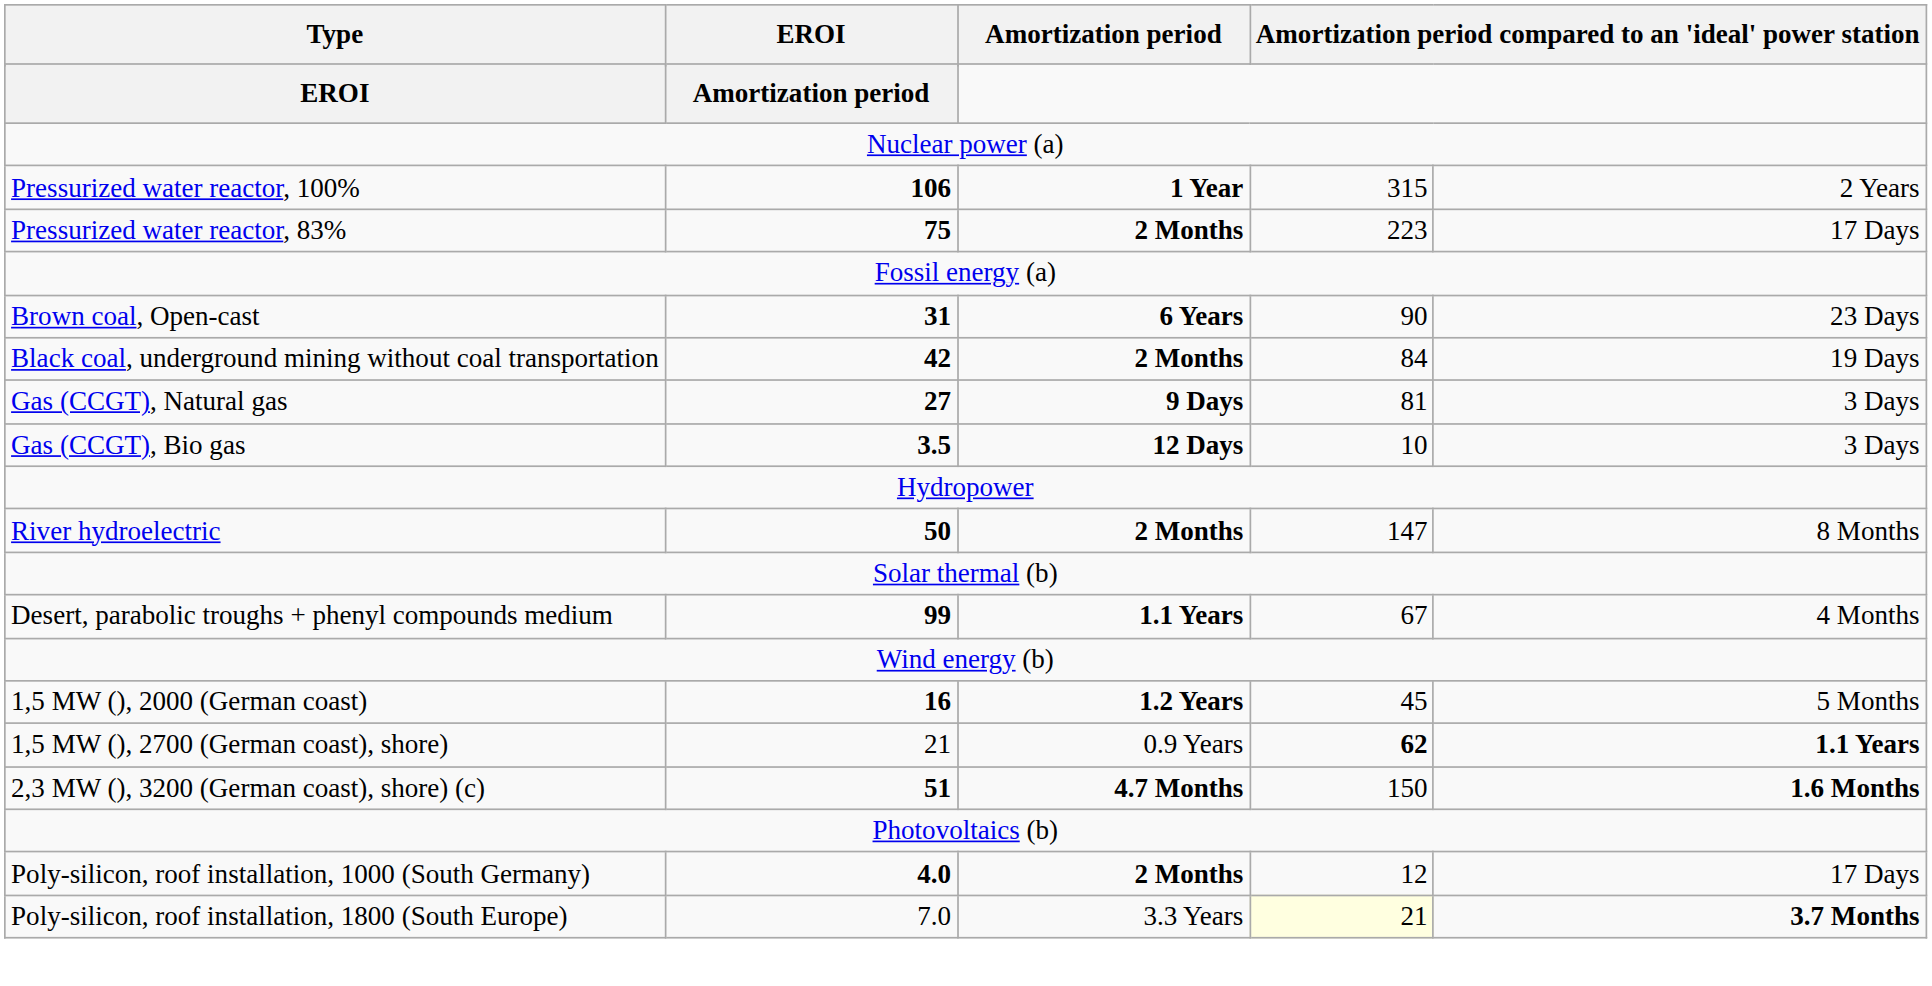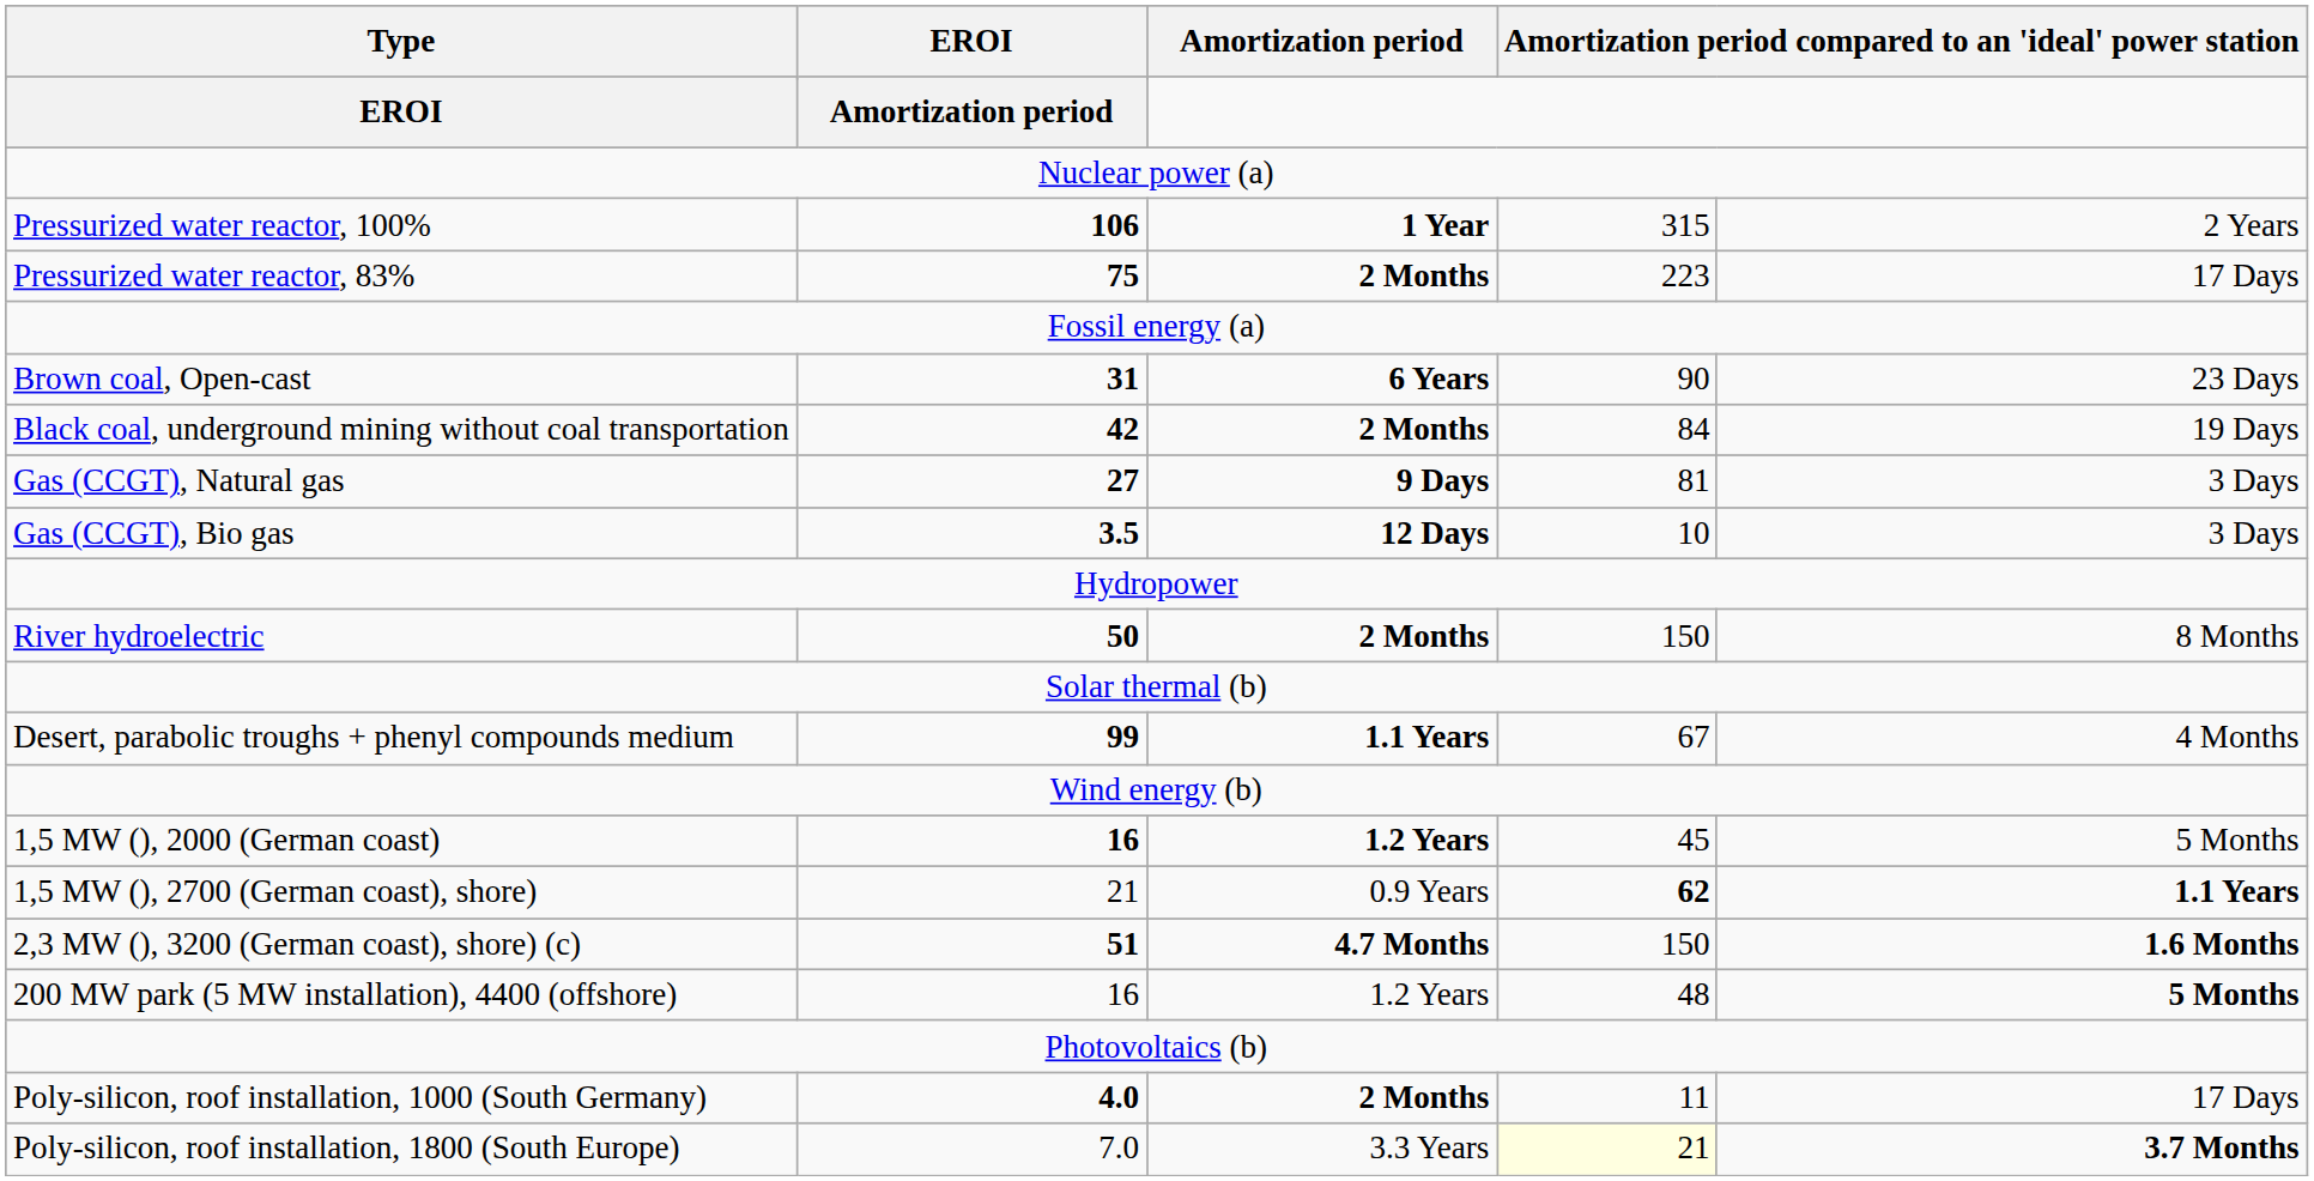River hydroelectric | column 4: 147 -> 150
+ row: 200 MW park (5 MW installation), 4400 (offshore) | 16 | 1.2 Years | 48 | 5 Months
Poly-silicon, roof installation, 1000 (South Germany) | column 4: 12 -> 11
